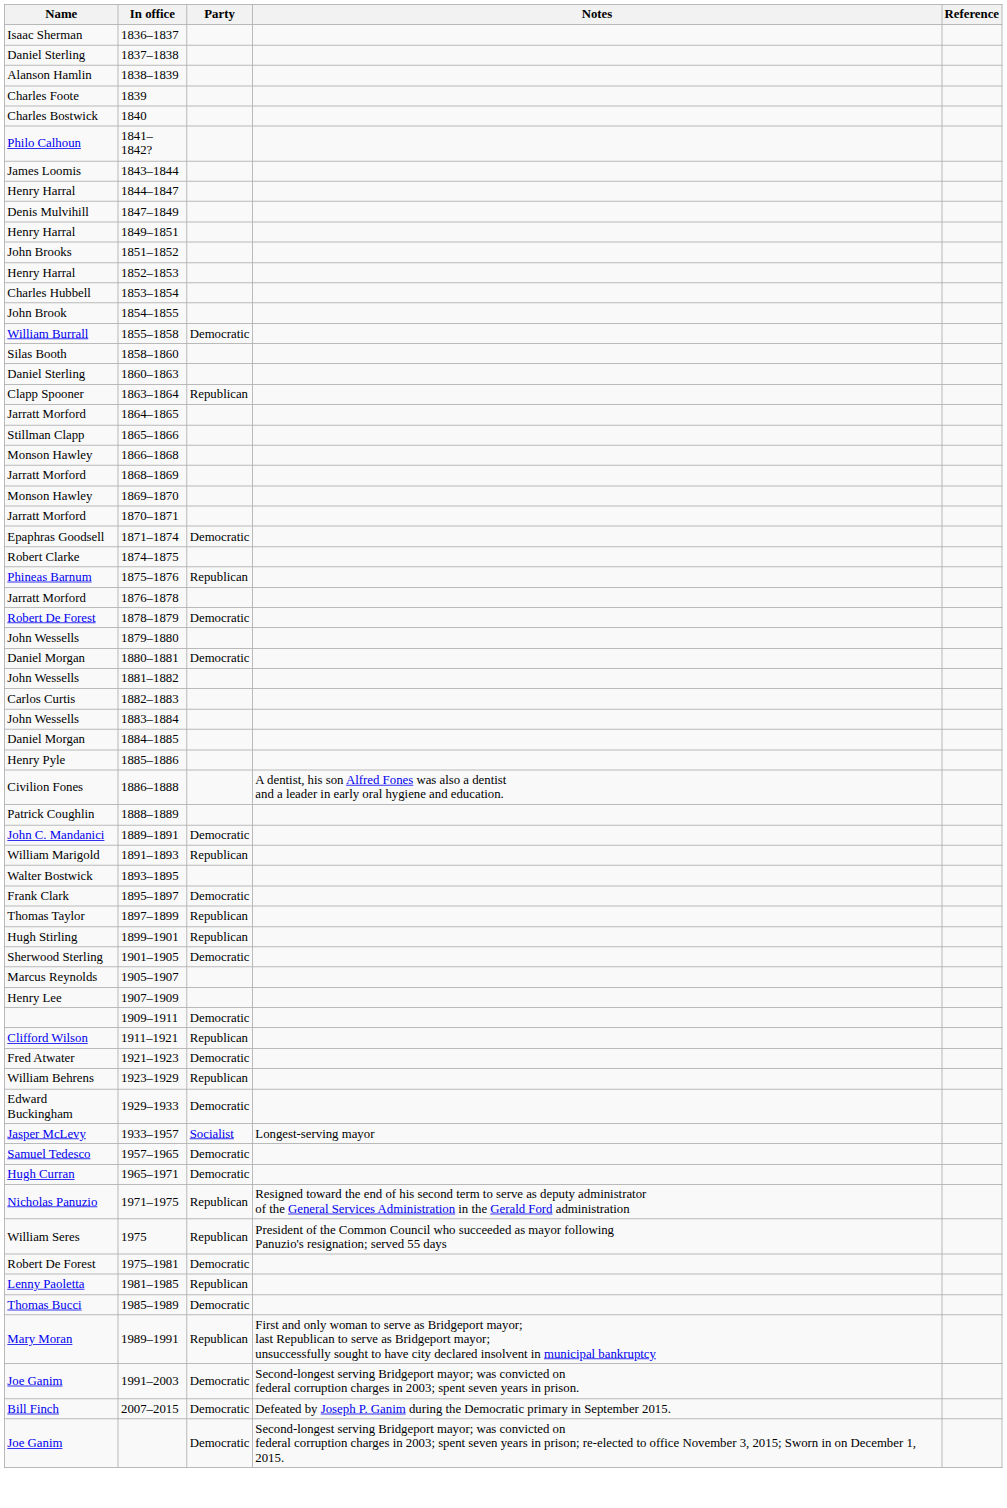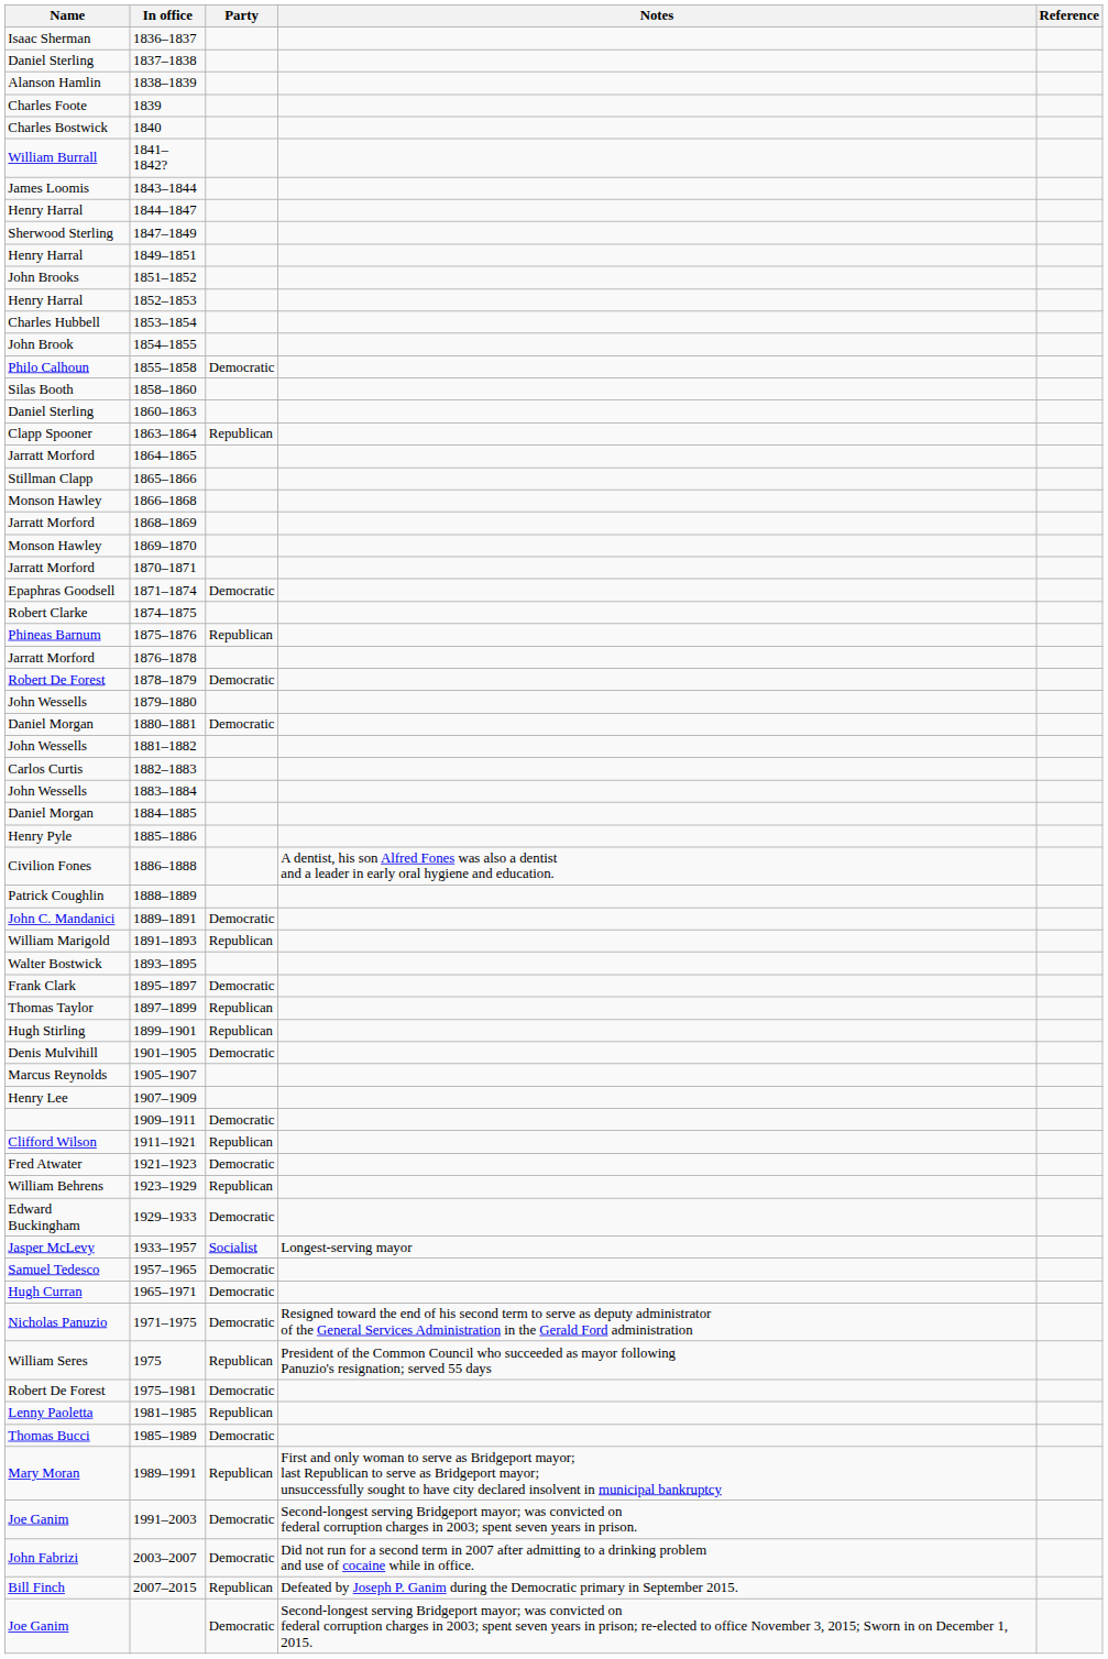1841–1842? | Name: Philo Calhoun -> William Burrall
1847–1849 | Name: Denis Mulvihill -> Sherwood Sterling
1855–1858 | Name: William Burrall -> Philo Calhoun
1901–1905 | Name: Sherwood Sterling -> Denis Mulvihill
1971–1975 | Party: Republican -> Democratic
+ row: John Fabrizi | 2003–2007 | Democratic | Did not run for a second term in 2007 after admitting to a drinking problem and use of cocaine while in office.
2007–2015 | Party: Democratic -> Republican
